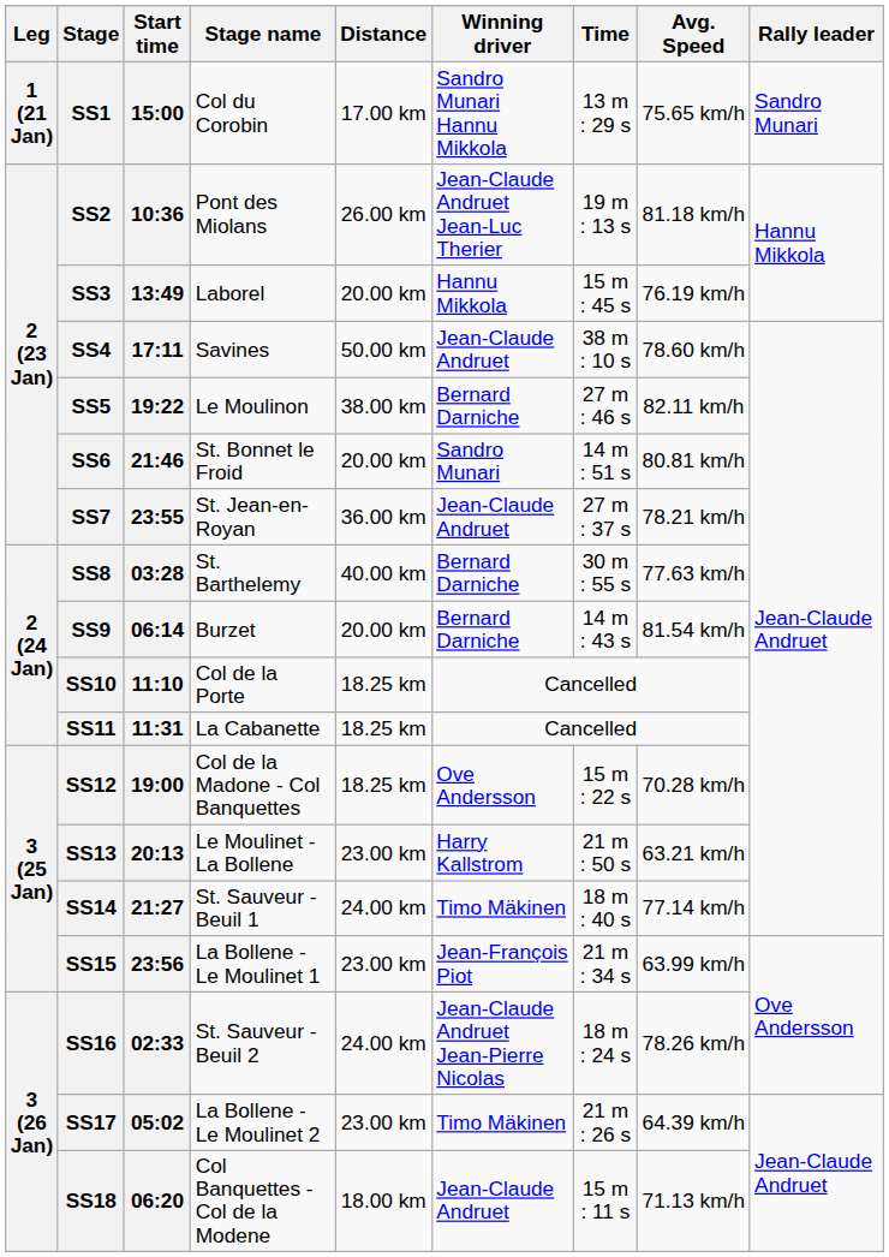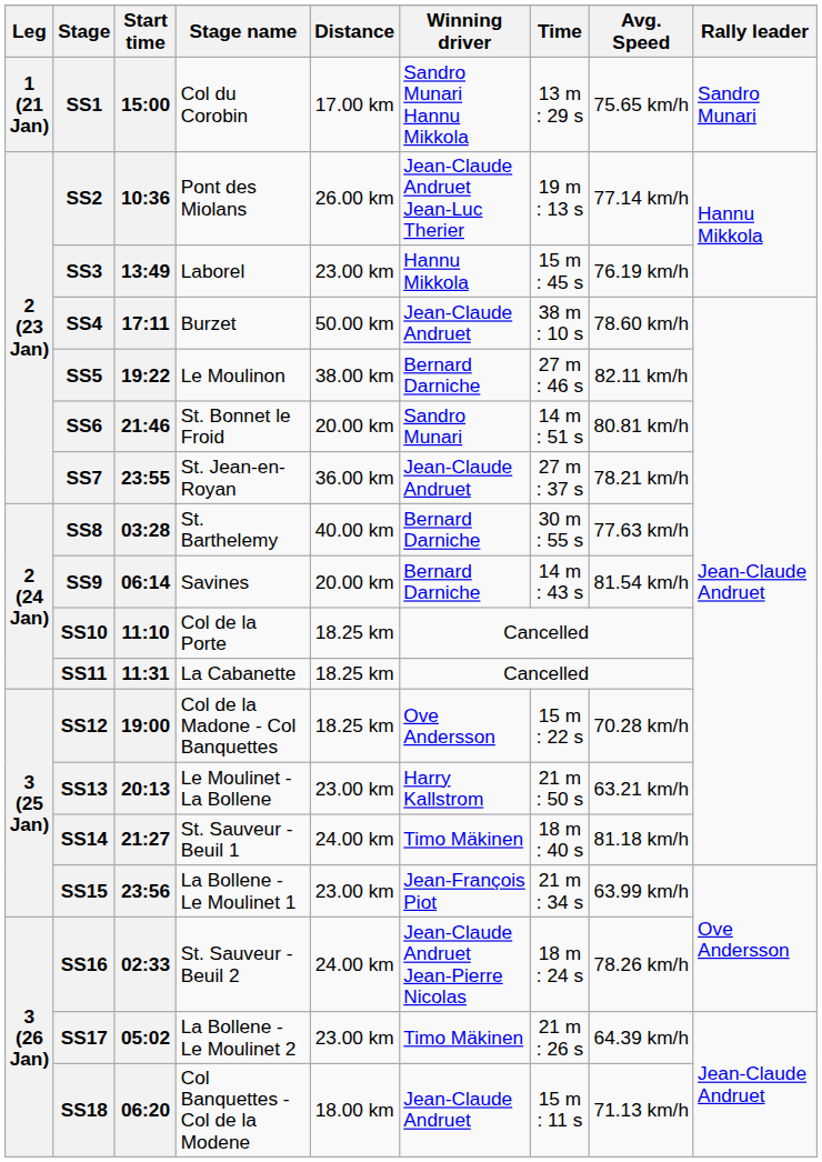SS2 | Avg. Speed: 81.18 km/h -> 77.14 km/h
SS3 | Distance: 20.00 km -> 23.00 km
SS4 | Stage name: Savines -> Burzet
SS9 | Stage name: Burzet -> Savines
SS14 | Avg. Speed: 77.14 km/h -> 81.18 km/h
